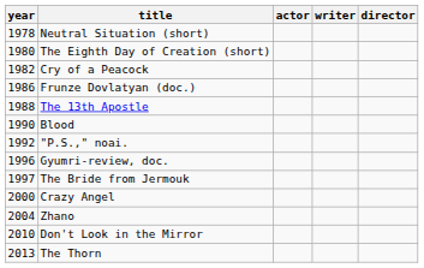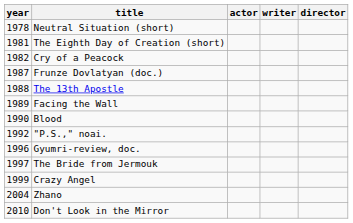The Eighth Day of Creation (short) | year: 1980 -> 1981
Frunze Dovlatyan (doc.) | year: 1986 -> 1987
+ row: 1989 | Facing the Wall
Crazy Angel | year: 2000 -> 1999
- row: 2013 | The Thorn
